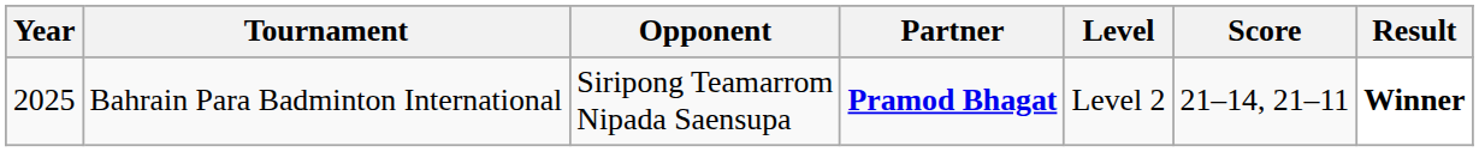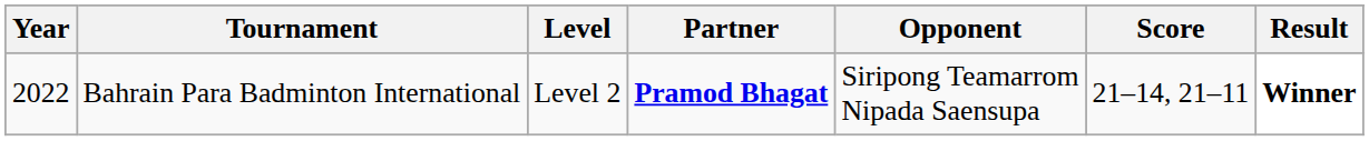columns swapped: Level <-> Opponent
Bahrain Para Badminton International | Year: 2025 -> 2022
